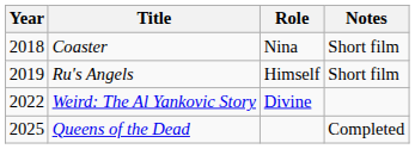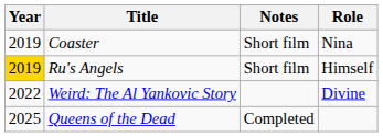columns swapped: Role <-> Notes
Coaster | Year: 2018 -> 2019
Ru's Angels | Year: no background -> gold background
